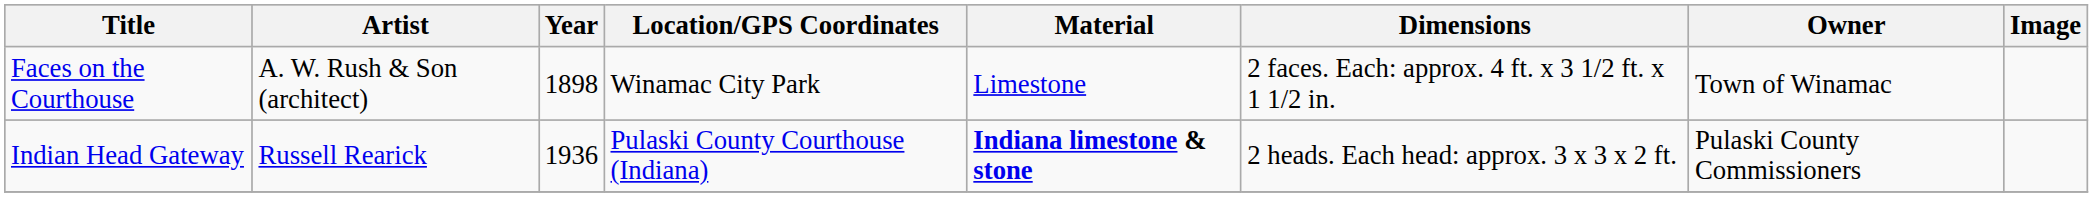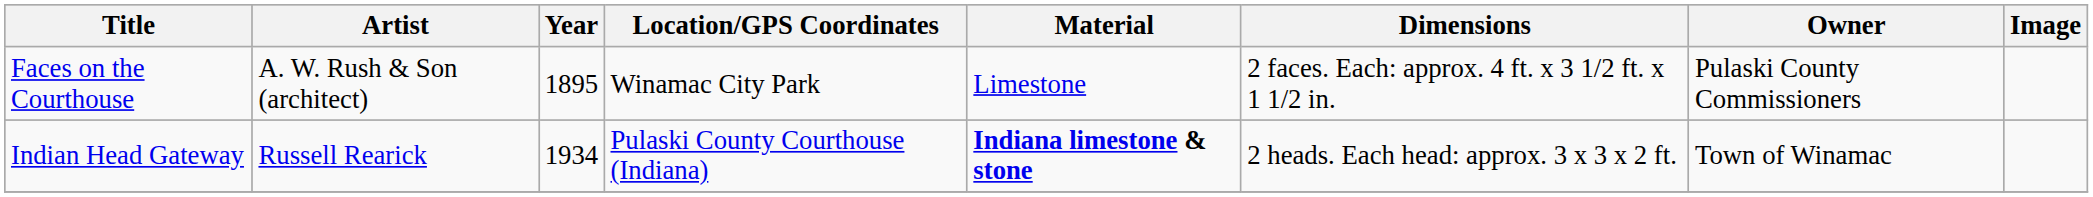Faces on the Courthouse | Year: 1898 -> 1895
Faces on the Courthouse | Owner: Town of Winamac -> Pulaski County Commissioners
Indian Head Gateway | Year: 1936 -> 1934
Indian Head Gateway | Owner: Pulaski County Commissioners -> Town of Winamac
